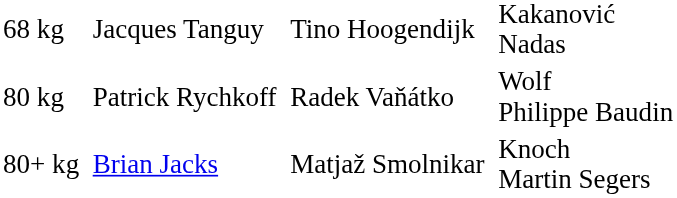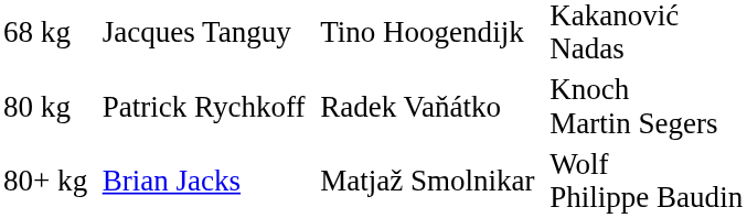80 kg | column 4: Wolf Philippe Baudin -> Knoch Martin Segers
80+ kg | column 4: Knoch Martin Segers -> Wolf Philippe Baudin
